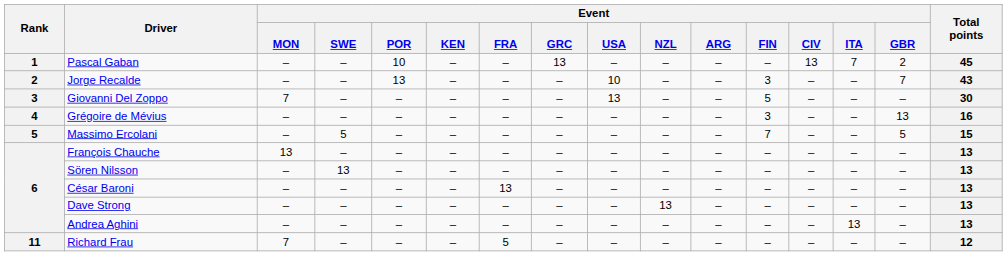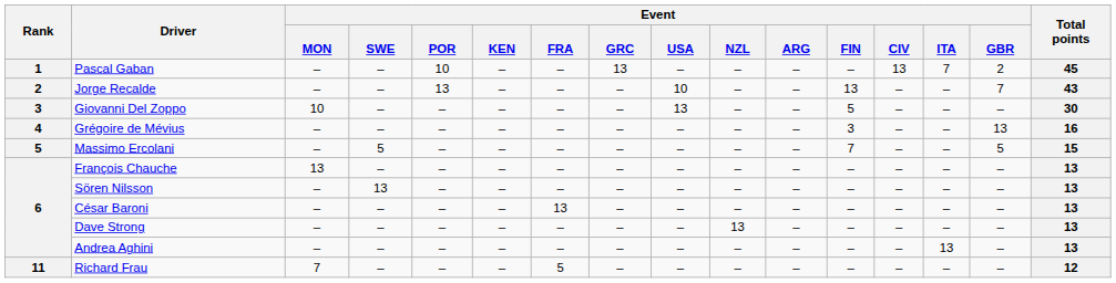Jorge Recalde | Event / FIN: 3 -> 13
Giovanni Del Zoppo | Event / MON: 7 -> 10
